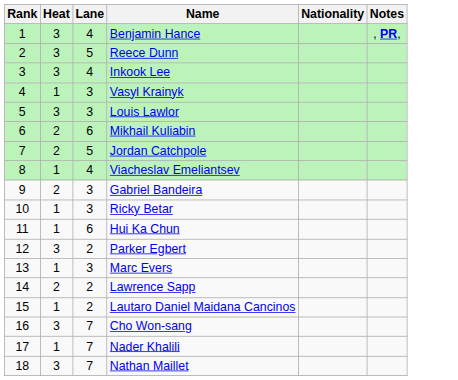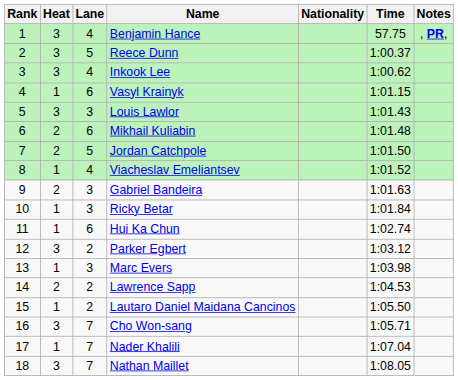+ column: Time | 57.75 | 1:00.37 | 1:00.62 | 1:01.15 | 1:01.43 | 1:01.48 | 1:01.50 | 1:01.52 | 1:01.63 | 1:01.84 | 1:02.74 | 1:03.12 | 1:03.98 | 1:04.53 | 1:05.50 | 1:05.71 | 1:07.04 | 1:08.05
Vasyl Krainyk | Lane: 3 -> 6
